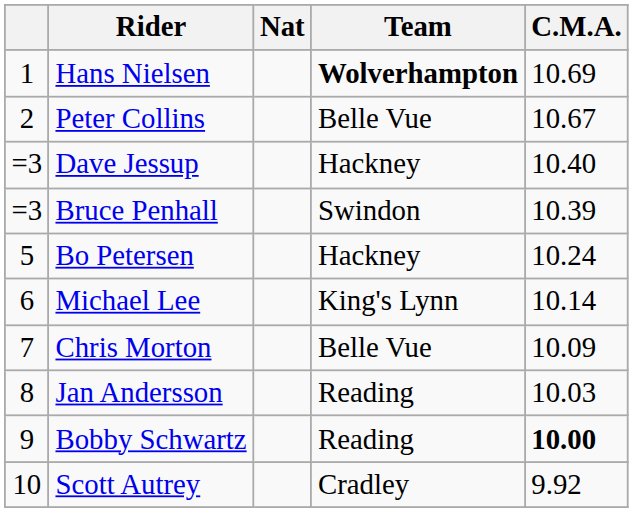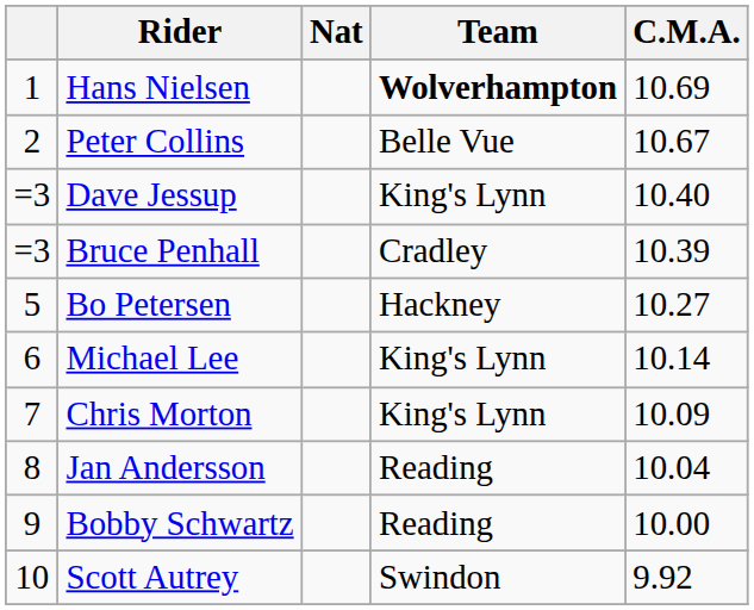Dave Jessup | Team: Hackney -> King's Lynn
Bruce Penhall | Team: Swindon -> Cradley
Bo Petersen | C.M.A.: 10.24 -> 10.27
Chris Morton | Team: Belle Vue -> King's Lynn
Jan Andersson | C.M.A.: 10.03 -> 10.04
Bobby Schwartz | C.M.A.: bold -> normal
Scott Autrey | Team: Cradley -> Swindon
